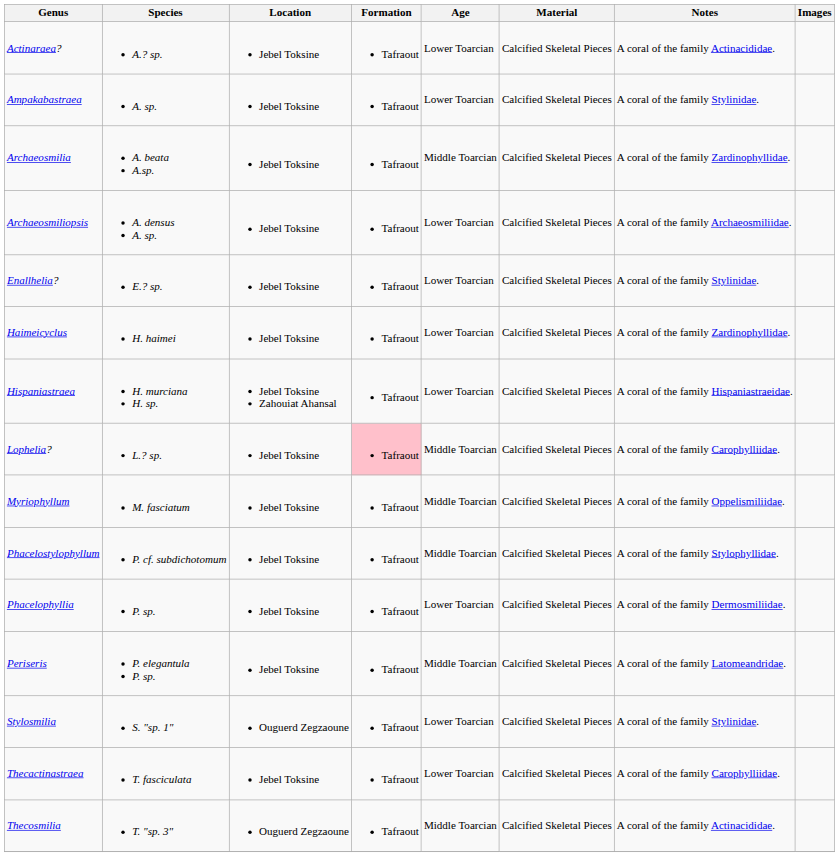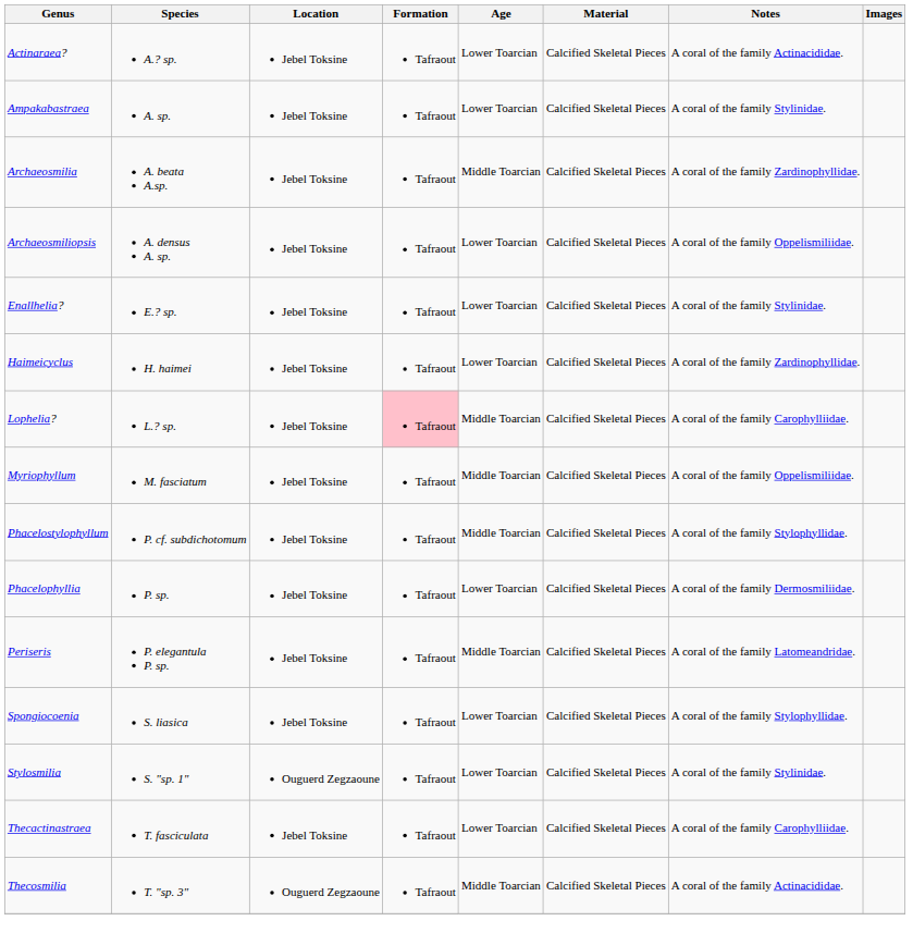Archaeosmiliopsis | Notes: A coral of the family Archaeosmiliidae. -> A coral of the family Oppelismiliidae.
- row: Hispaniastraea | H. murciana H. sp. | Jebel Toksine Zahouiat Ahansal | Tafraout | Lower Toarcian | Calcified Skeletal Pieces | A coral of the family Hispaniastraeidae.
+ row: Spongiocoenia | S. liasica | Jebel Toksine | Tafraout | Lower Toarcian | Calcified Skeletal Pieces | A coral of the family Stylophyllidae.
